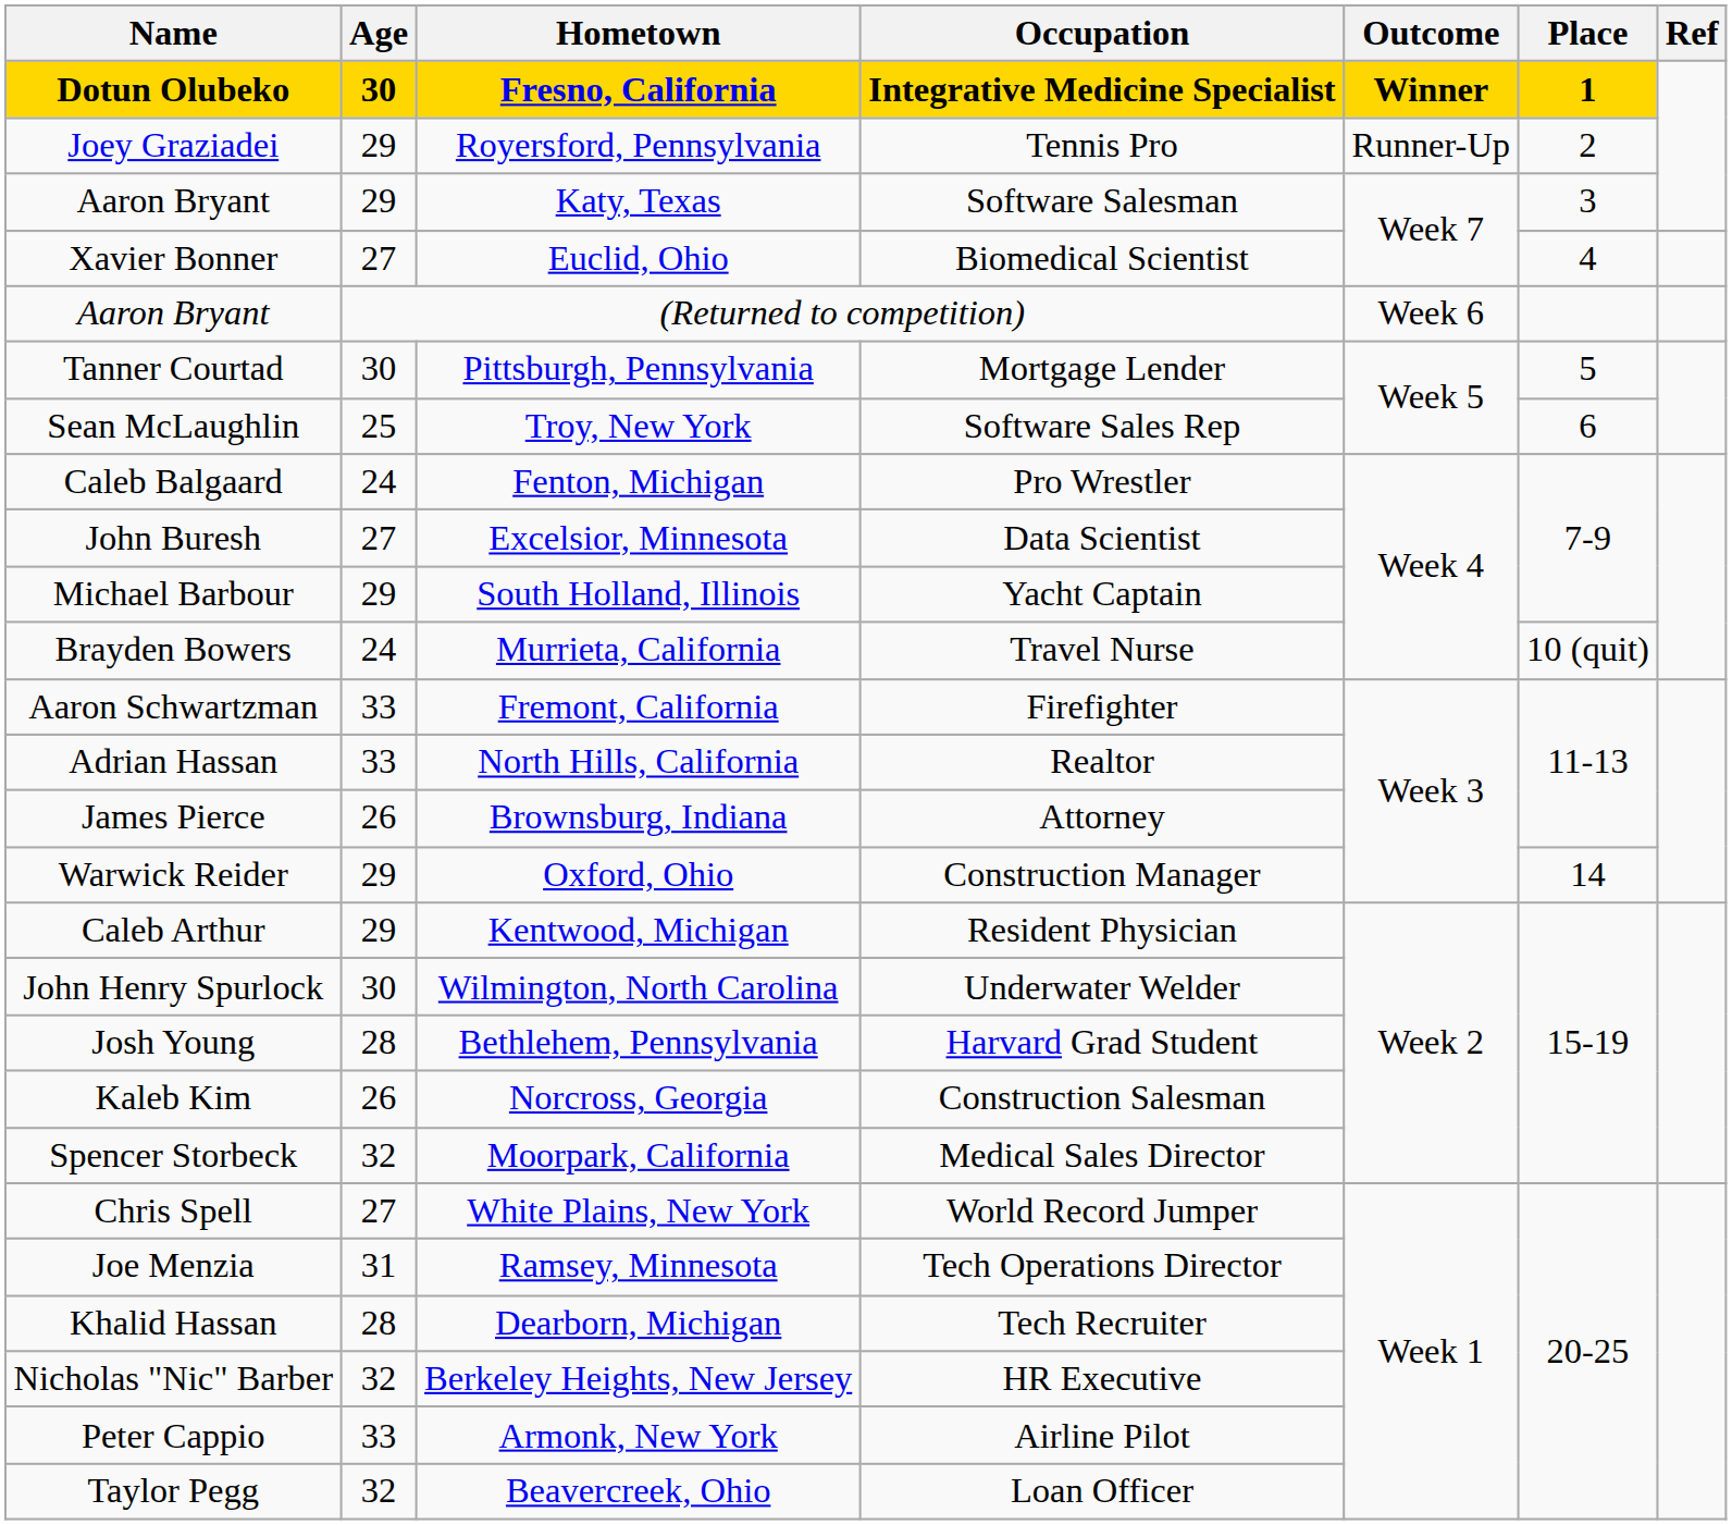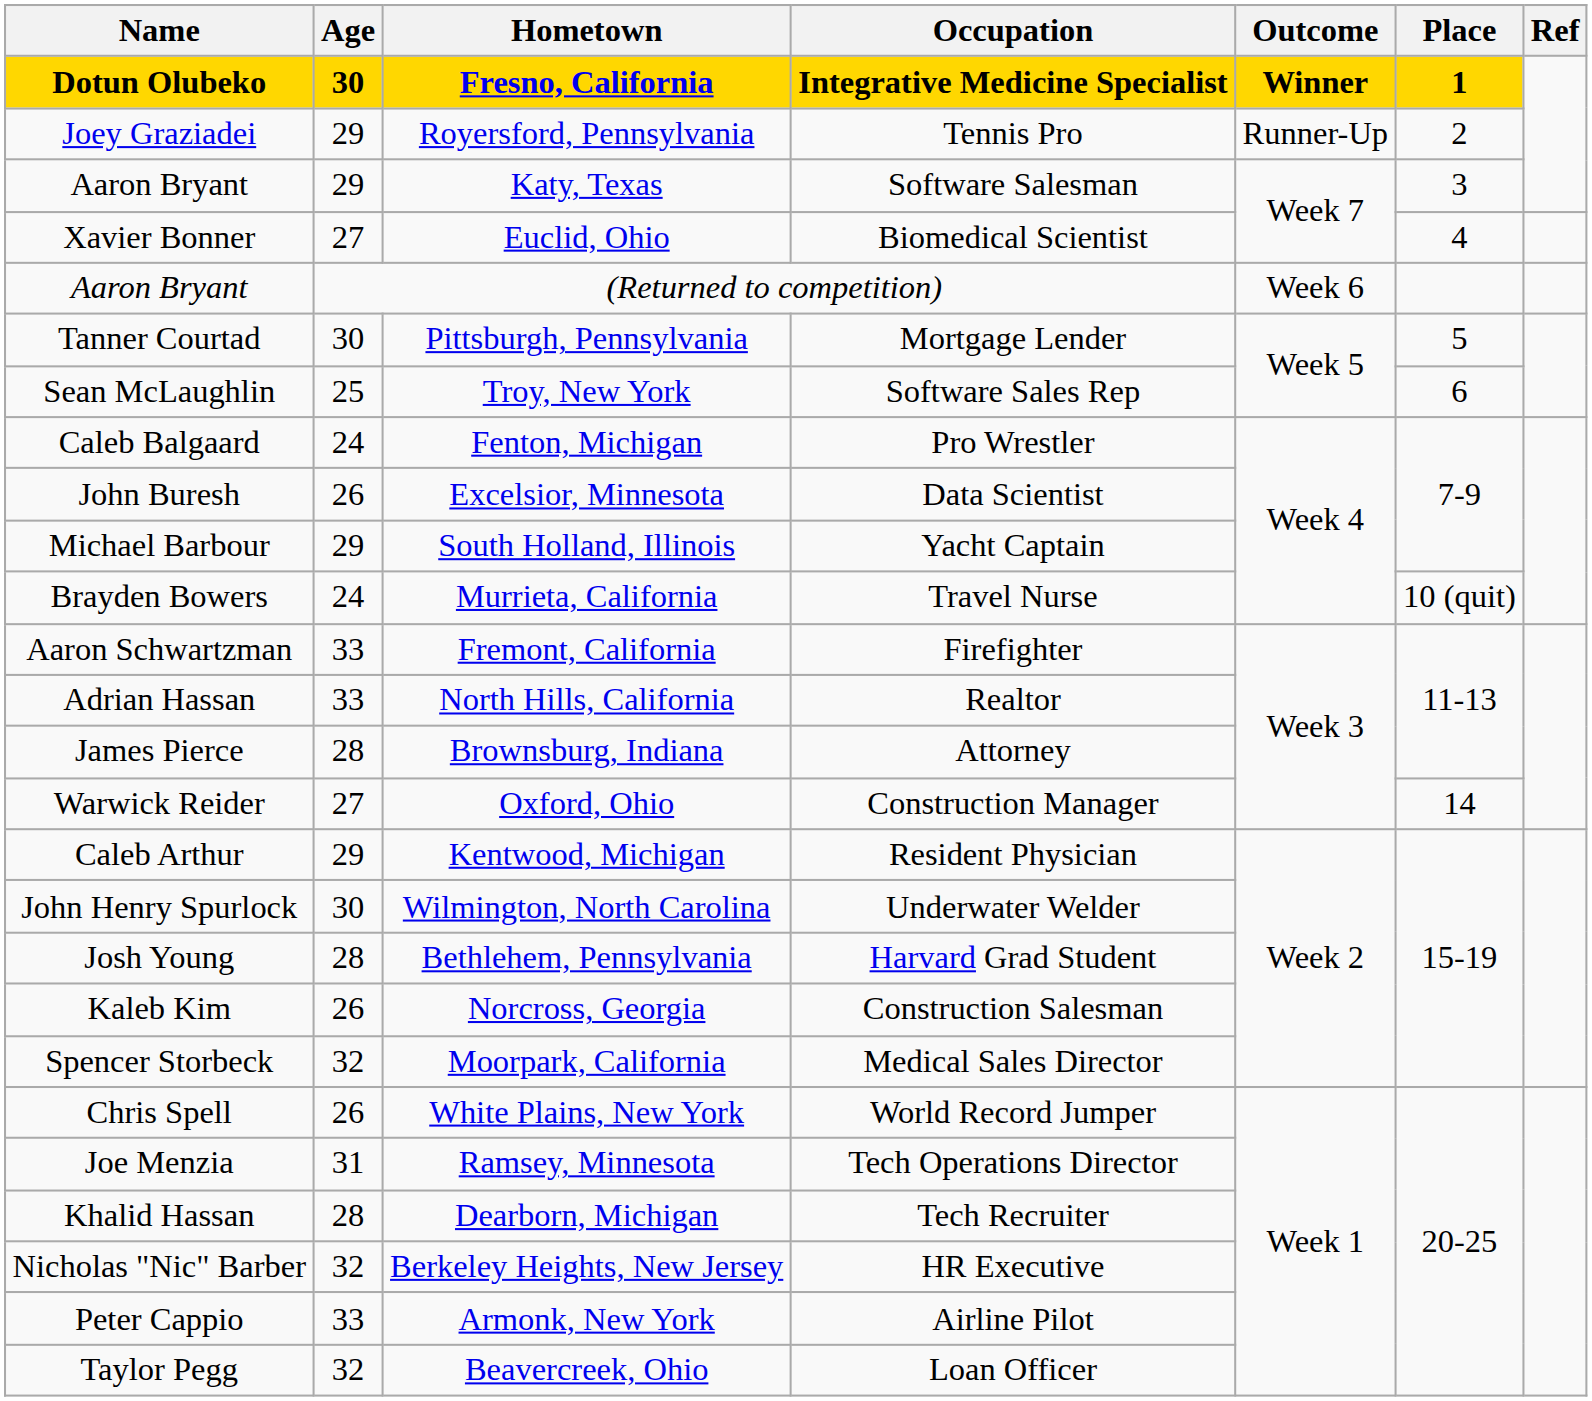Excelsior, Minnesota | Age: 27 -> 26
Brownsburg, Indiana | Age: 26 -> 28
Oxford, Ohio | Age: 29 -> 27
White Plains, New York | Age: 27 -> 26
